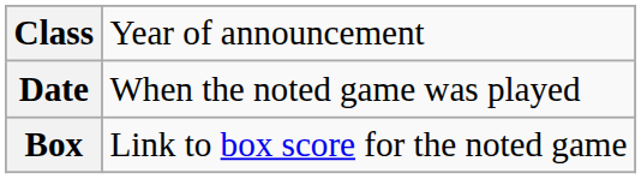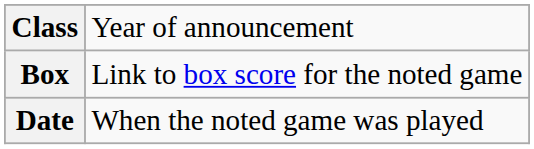rows swapped: Date <-> Box
